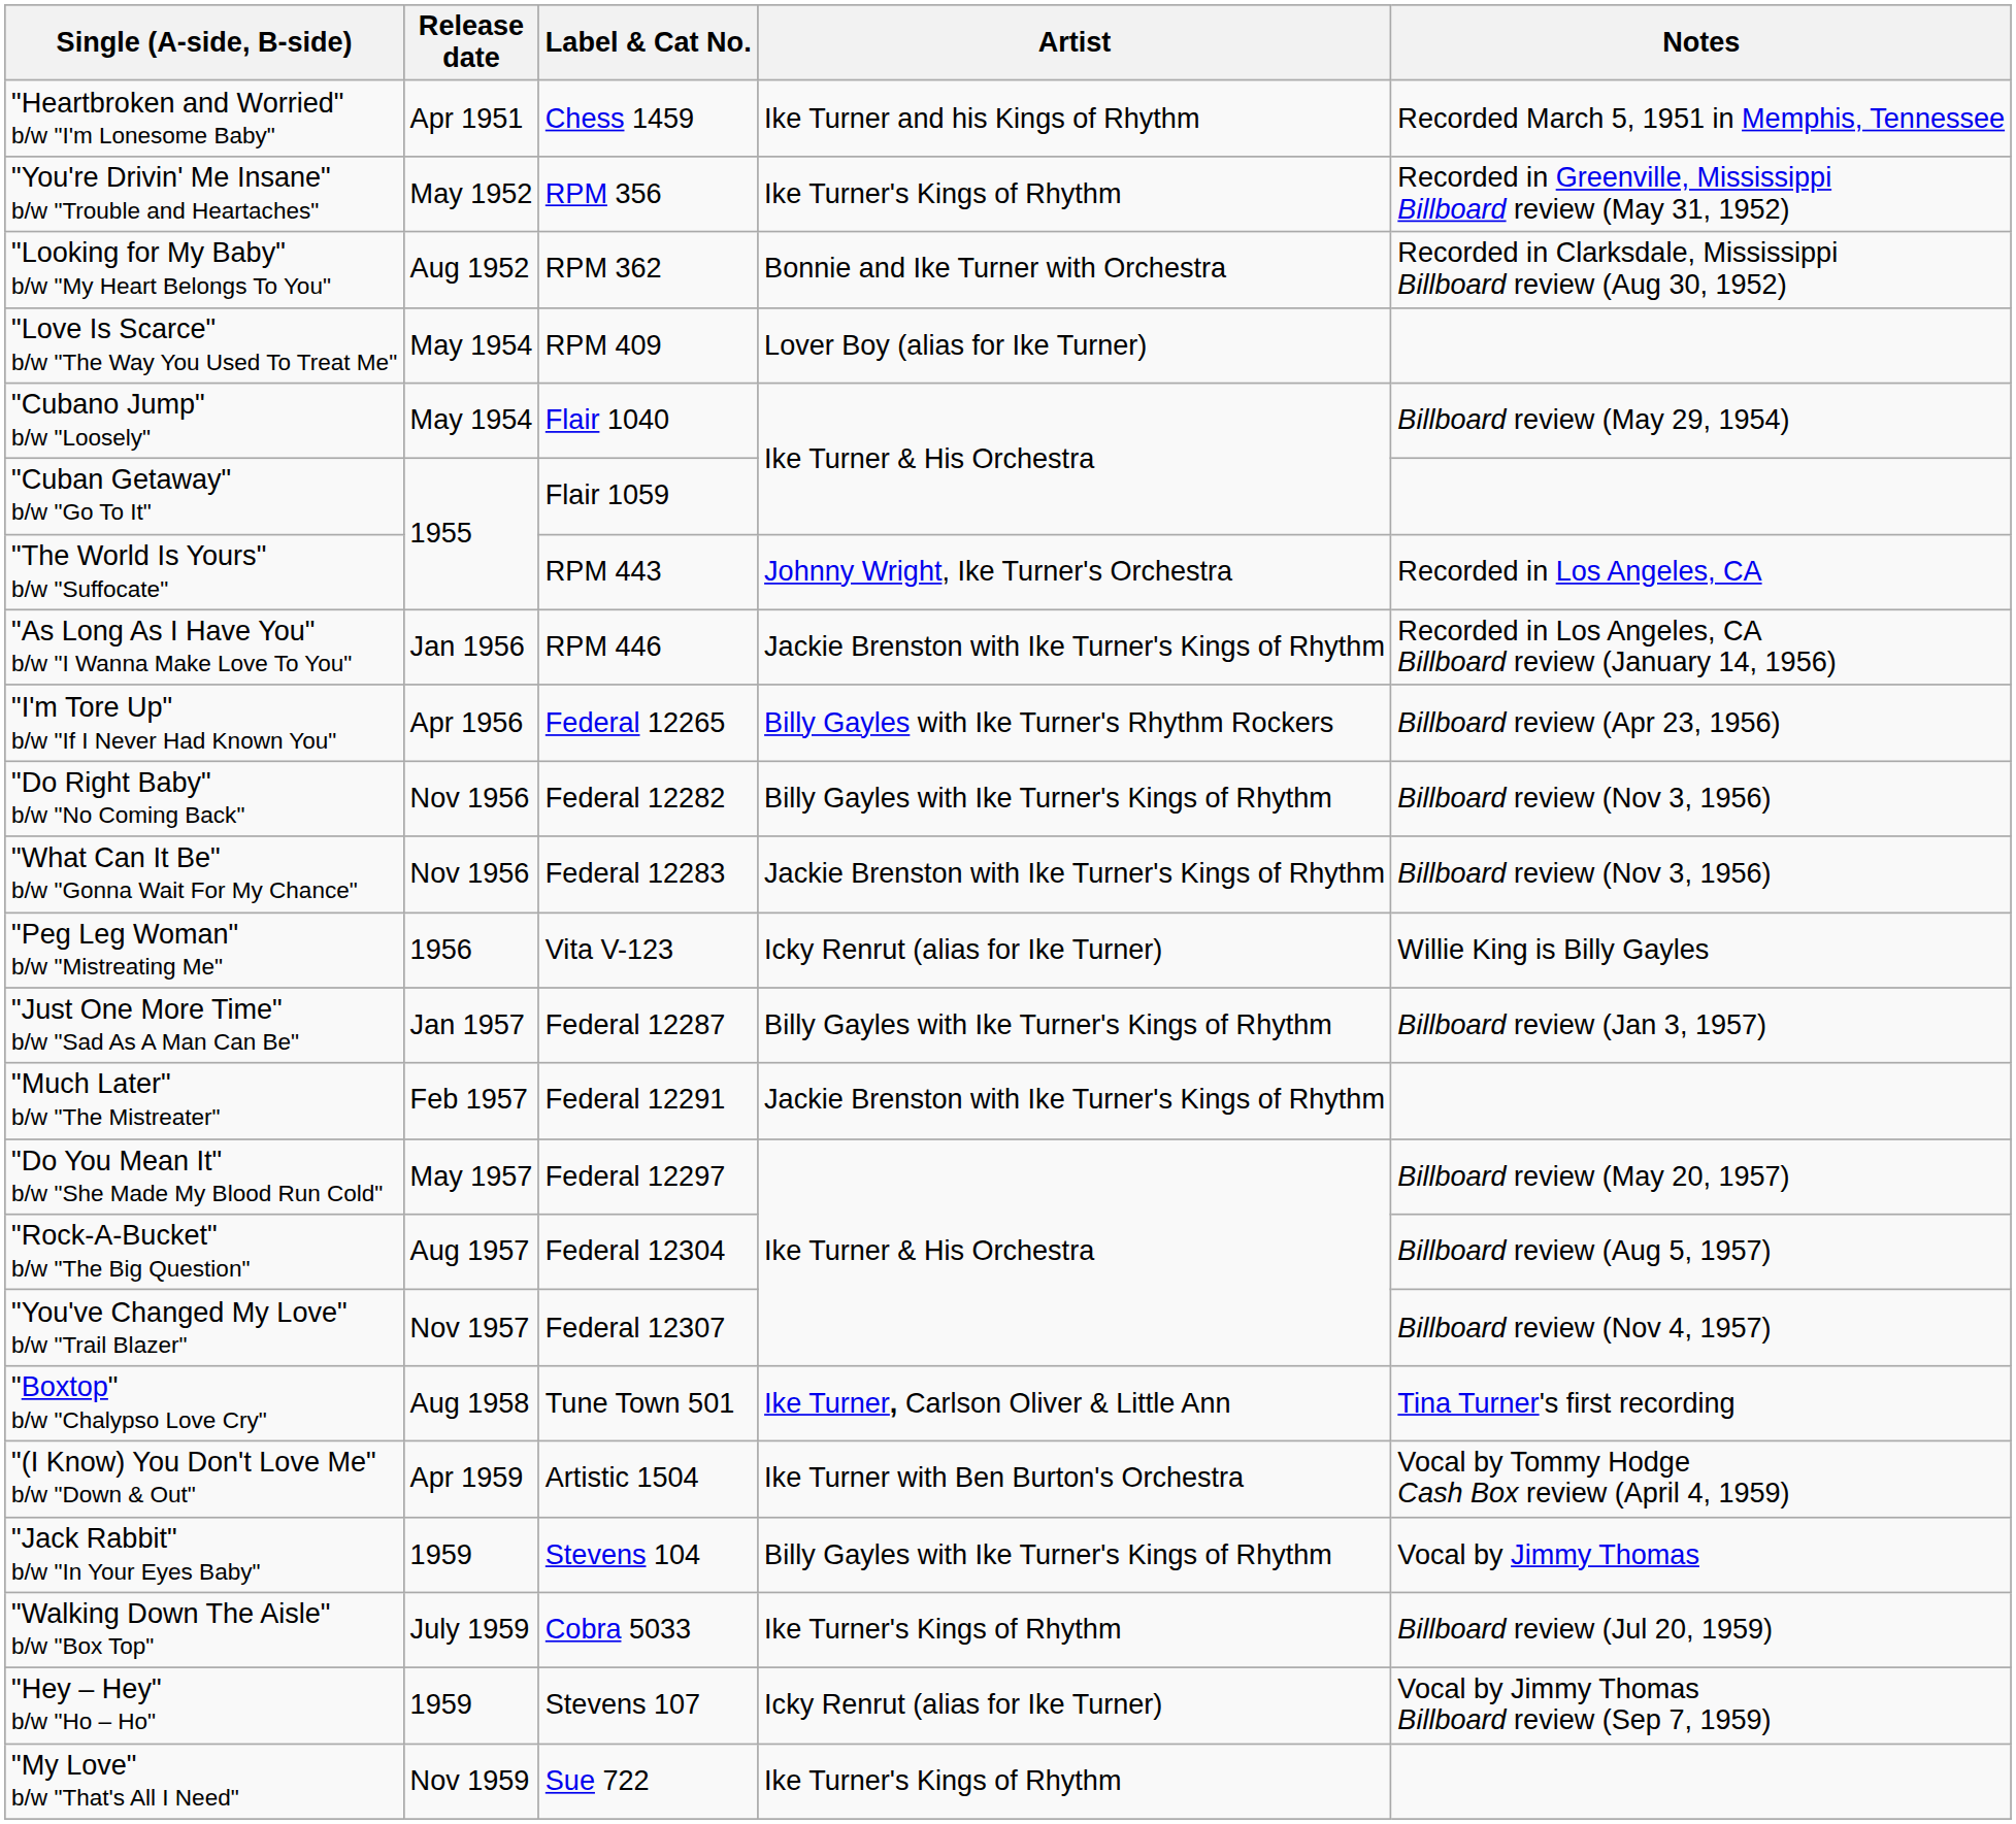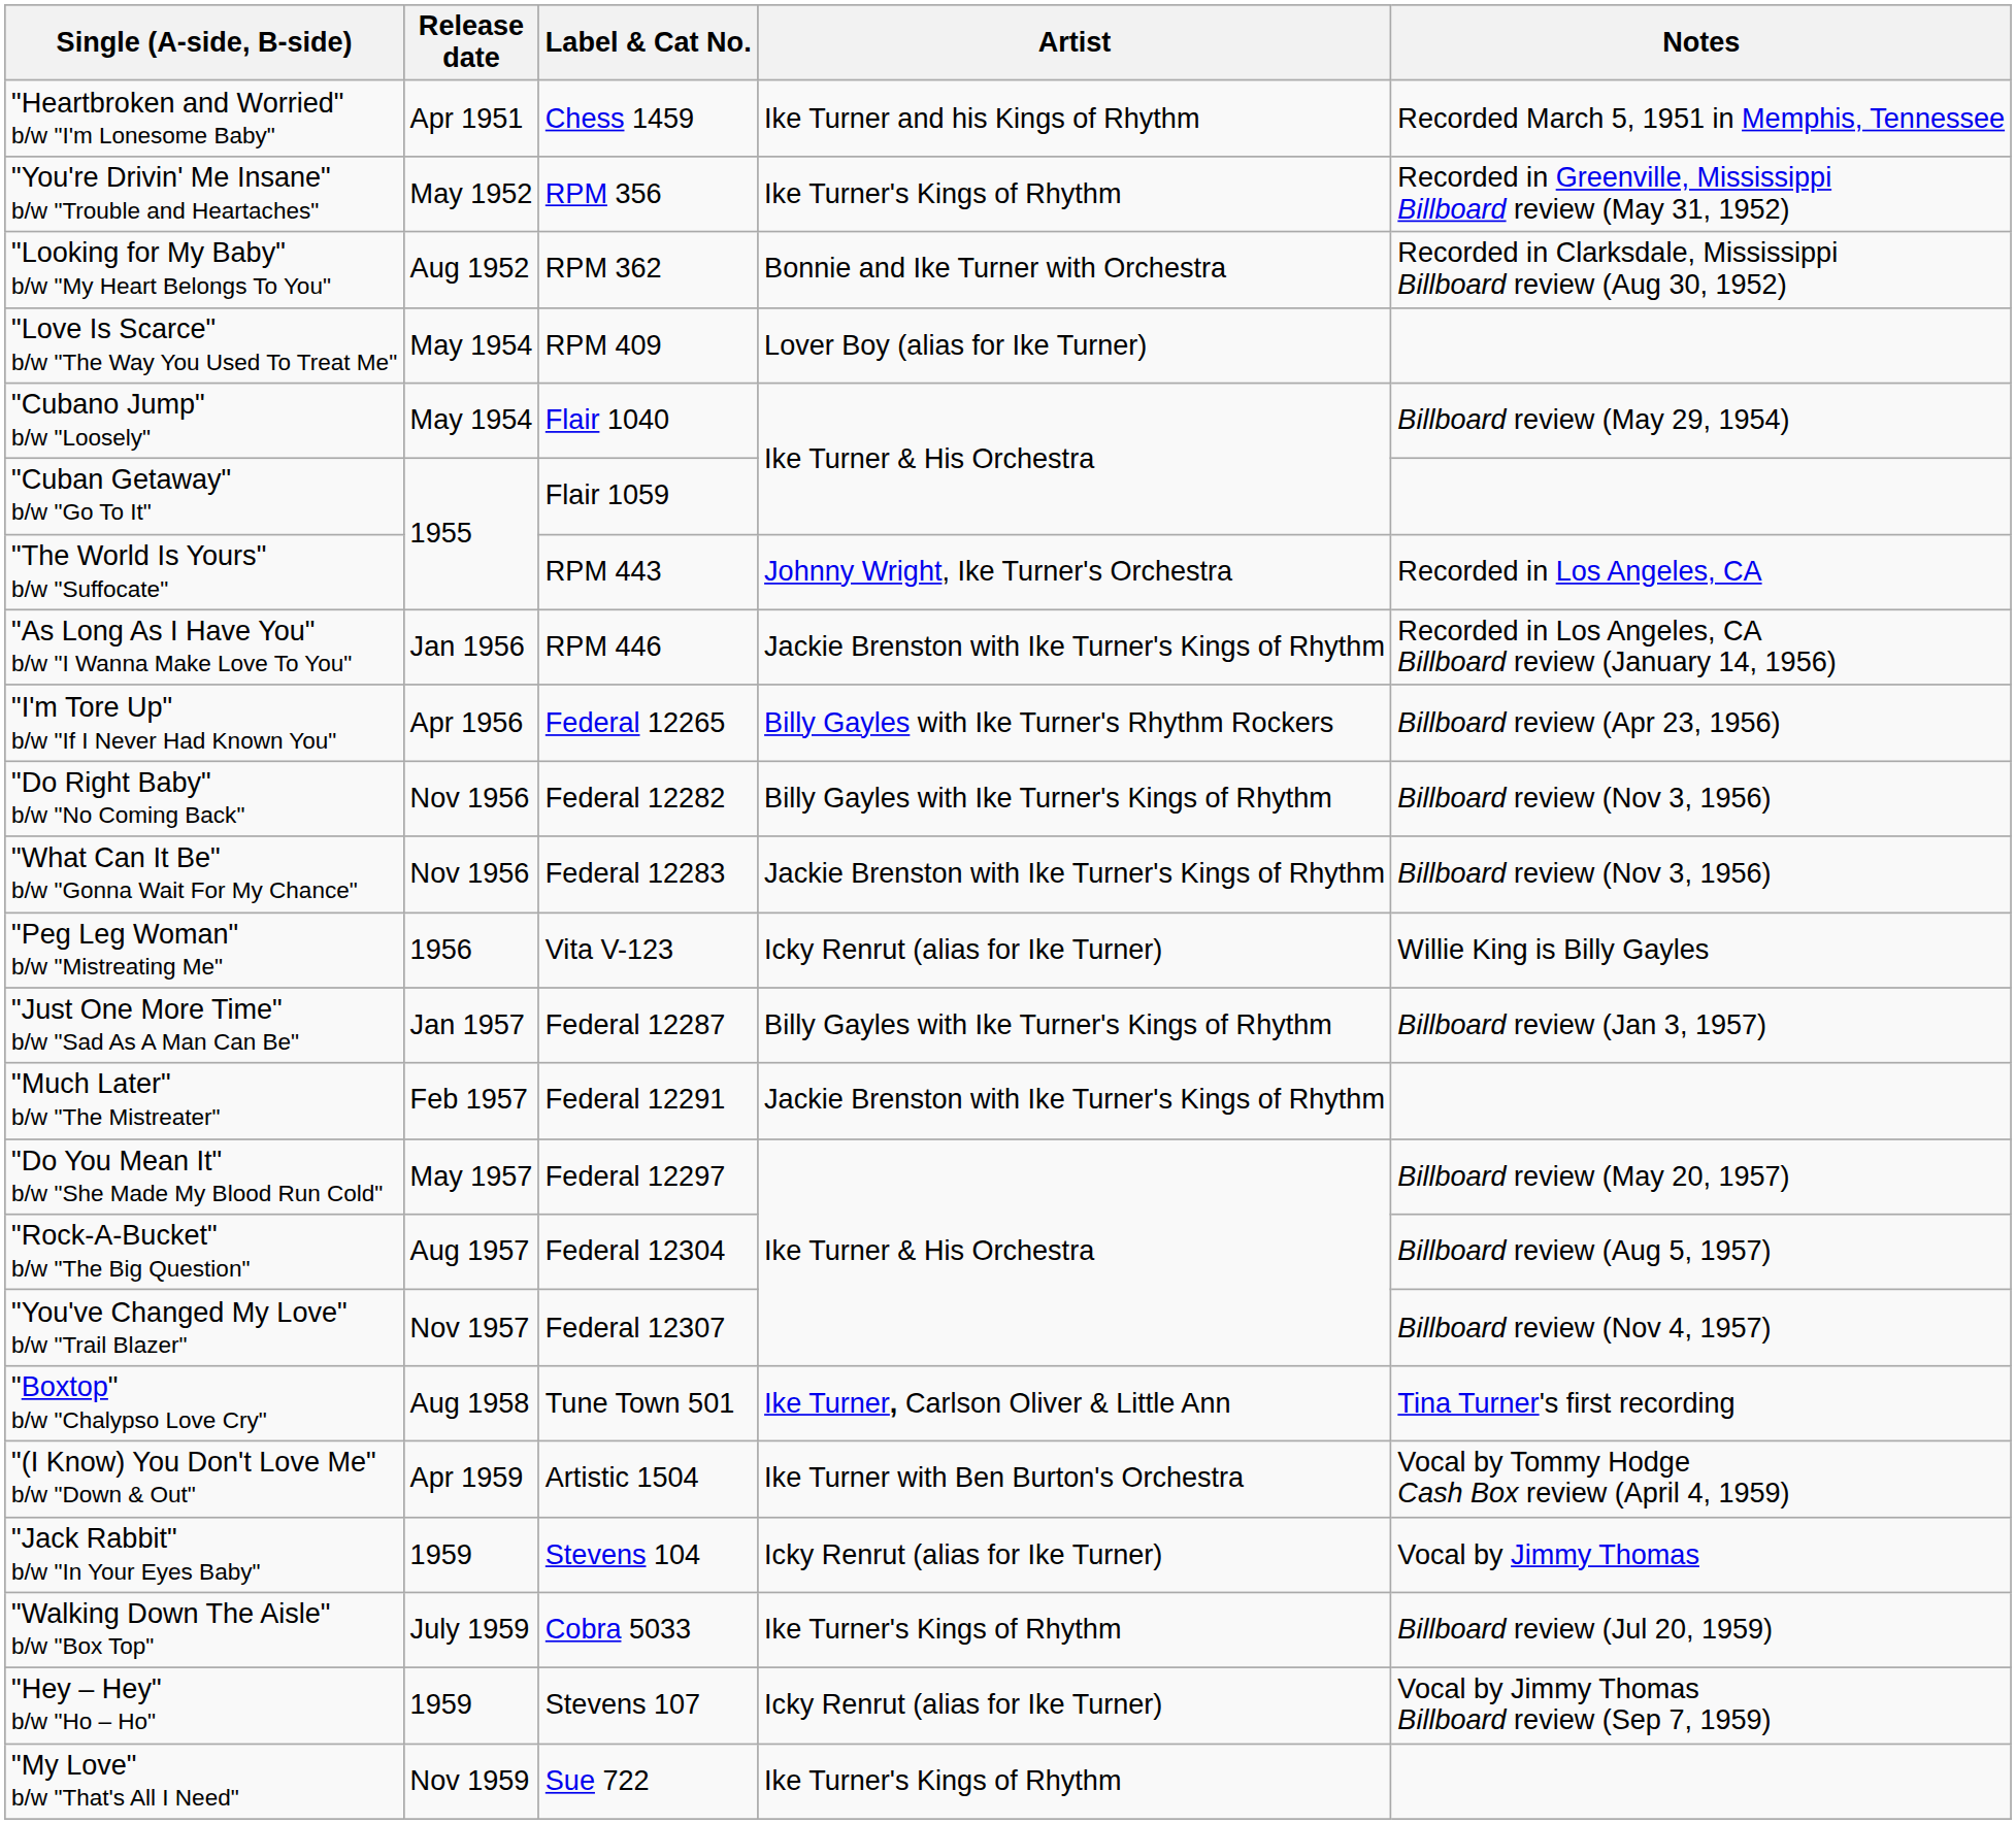"Jack Rabbit" b/w "In Your Eyes Baby" | Artist: Billy Gayles with Ike Turner's Kings of Rhythm -> Icky Renrut (alias for Ike Turner)
